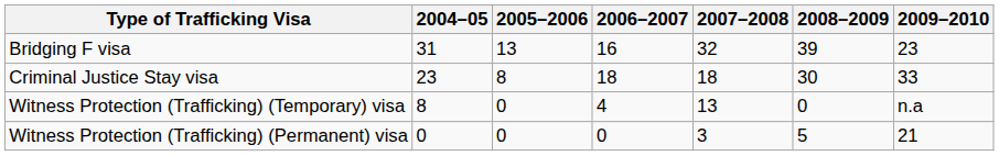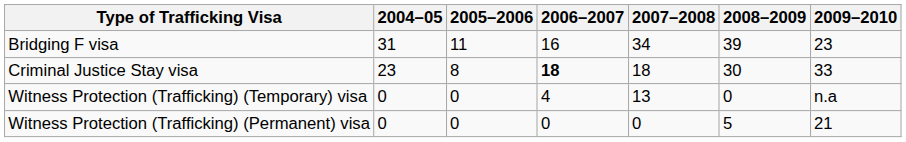Bridging F visa | 2005–2006: 13 -> 11
Bridging F visa | 2007–2008: 32 -> 34
Criminal Justice Stay visa | 2006–2007: normal -> bold
Witness Protection (Trafficking) (Temporary) visa | 2004–05: 8 -> 0
Witness Protection (Trafficking) (Permanent) visa | 2007–2008: 3 -> 0
